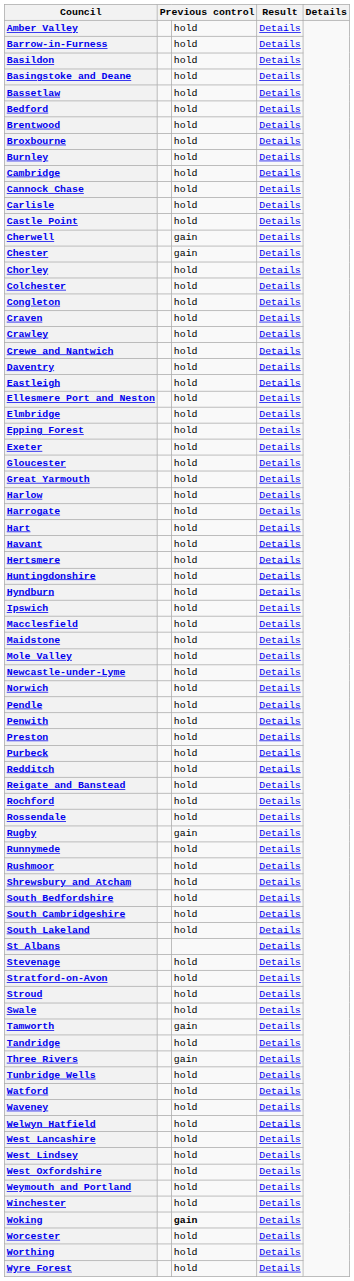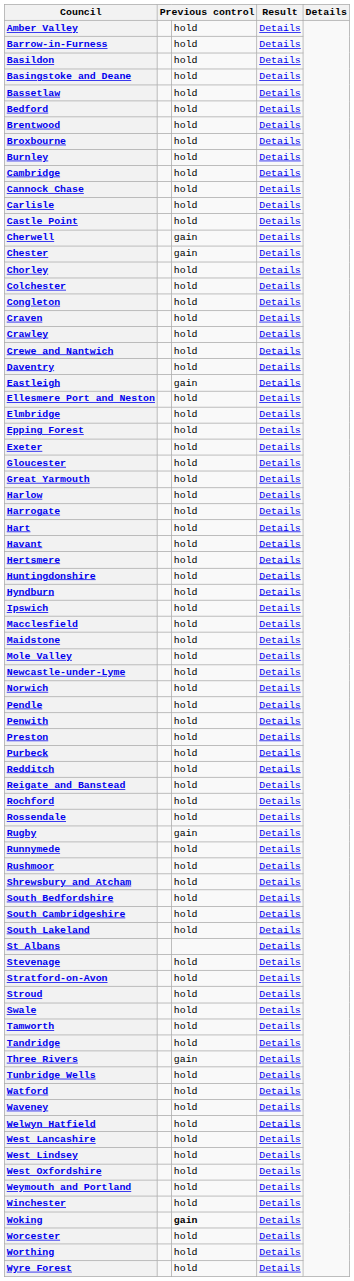Eastleigh | column 3: hold -> gain
Tamworth | column 3: gain -> hold
